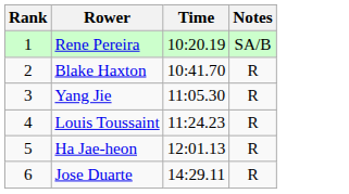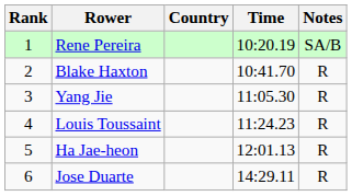+ column: Country
